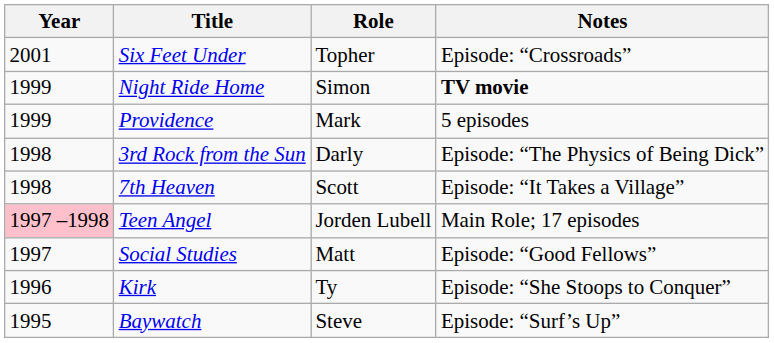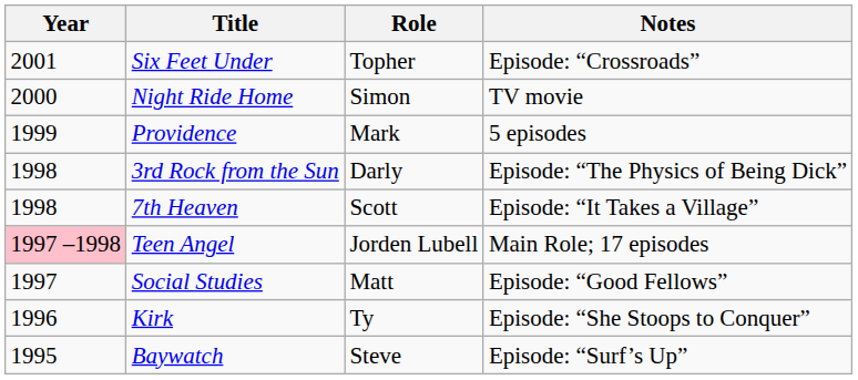Night Ride Home | Year: 1999 -> 2000
Night Ride Home | Notes: bold -> normal
